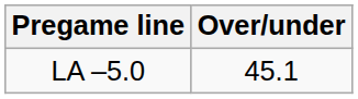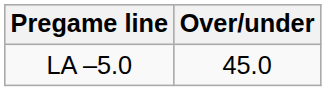LA –5.0 | Over/under: 45.1 -> 45.0
